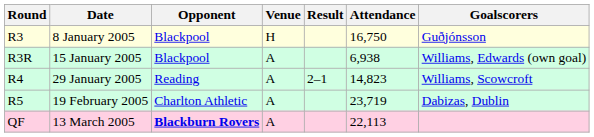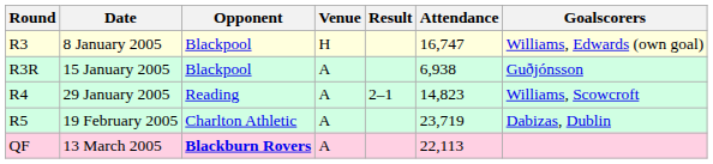8 January 2005 | Attendance: 16,750 -> 16,747
8 January 2005 | Goalscorers: Guðjónsson -> Williams, Edwards (own goal)
15 January 2005 | Goalscorers: Williams, Edwards (own goal) -> Guðjónsson
